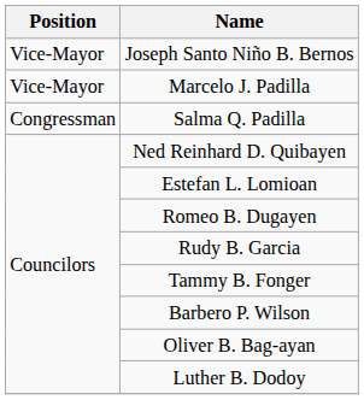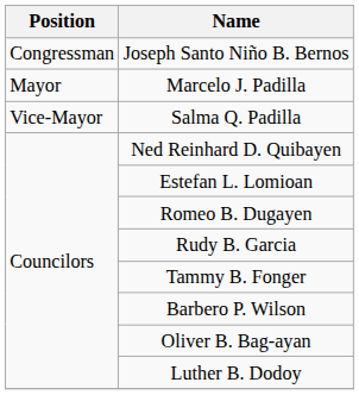Joseph Santo Niño B. Bernos | Position: Vice-Mayor -> Congressman
Marcelo J. Padilla | Position: Vice-Mayor -> Mayor
Salma Q. Padilla | Position: Congressman -> Vice-Mayor
